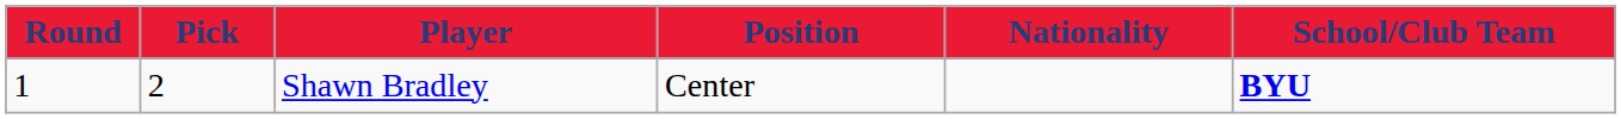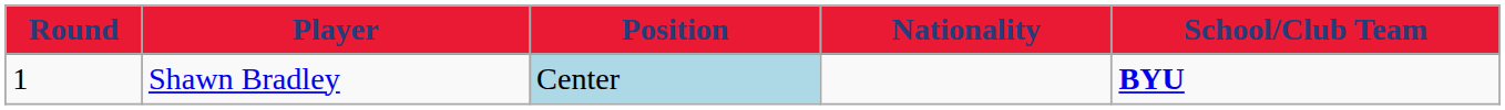- column: Pick | 2
Shawn Bradley | Position: no background -> lightblue background
